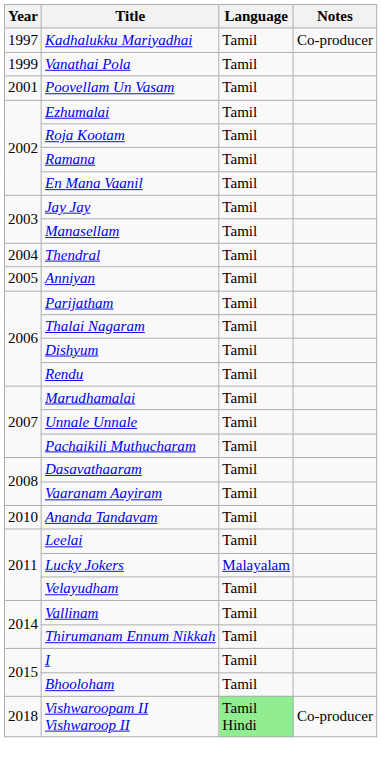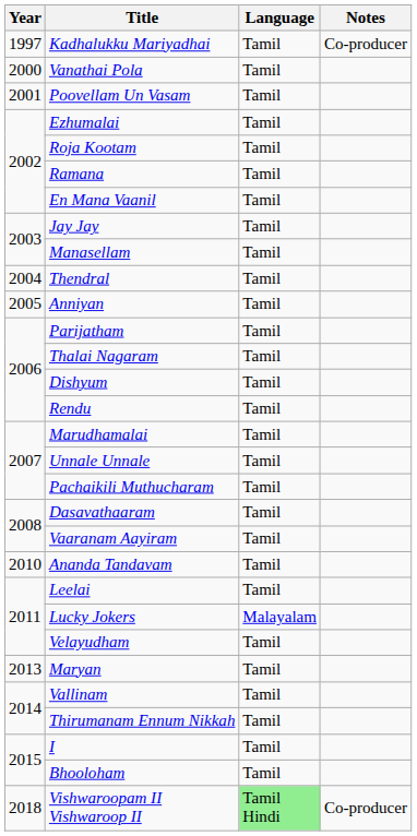Vanathai Pola | Year: 1999 -> 2000
+ row: 2013 | Maryan | Tamil
